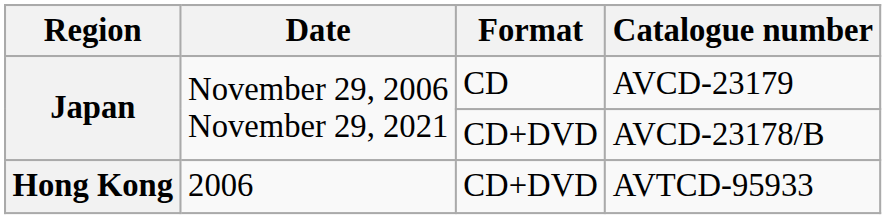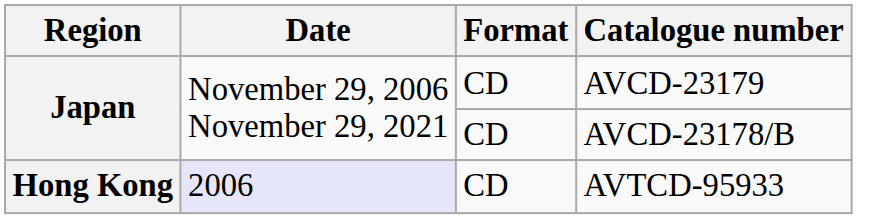AVCD-23178/B | Format: CD+DVD -> CD
AVTCD-95933 | Date: no background -> lavender background
AVTCD-95933 | Format: CD+DVD -> CD
